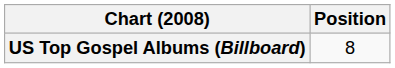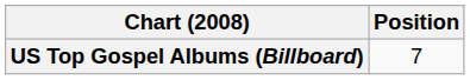US Top Gospel Albums (Billboard) | Position: 8 -> 7
